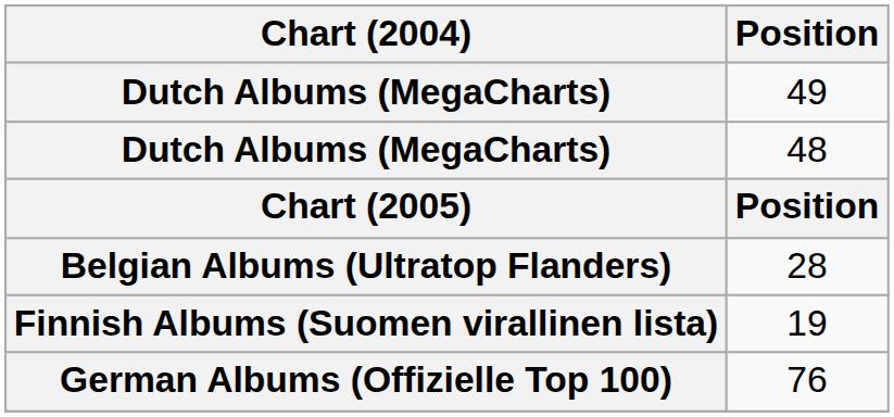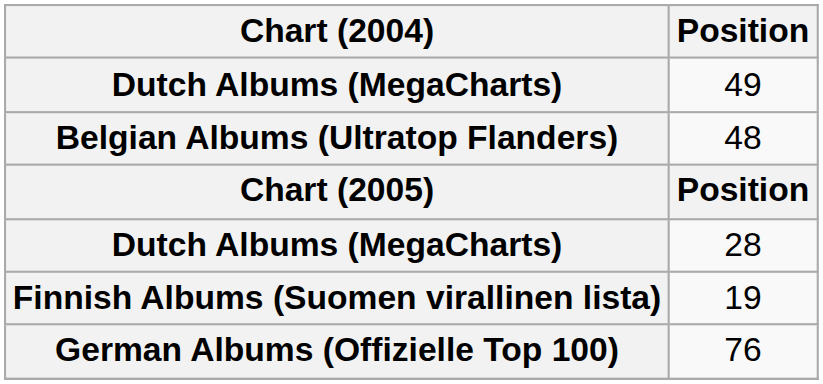48 | Chart (2004): Dutch Albums (MegaCharts) -> Belgian Albums (Ultratop Flanders)
28 | Chart (2004): Belgian Albums (Ultratop Flanders) -> Dutch Albums (MegaCharts)
